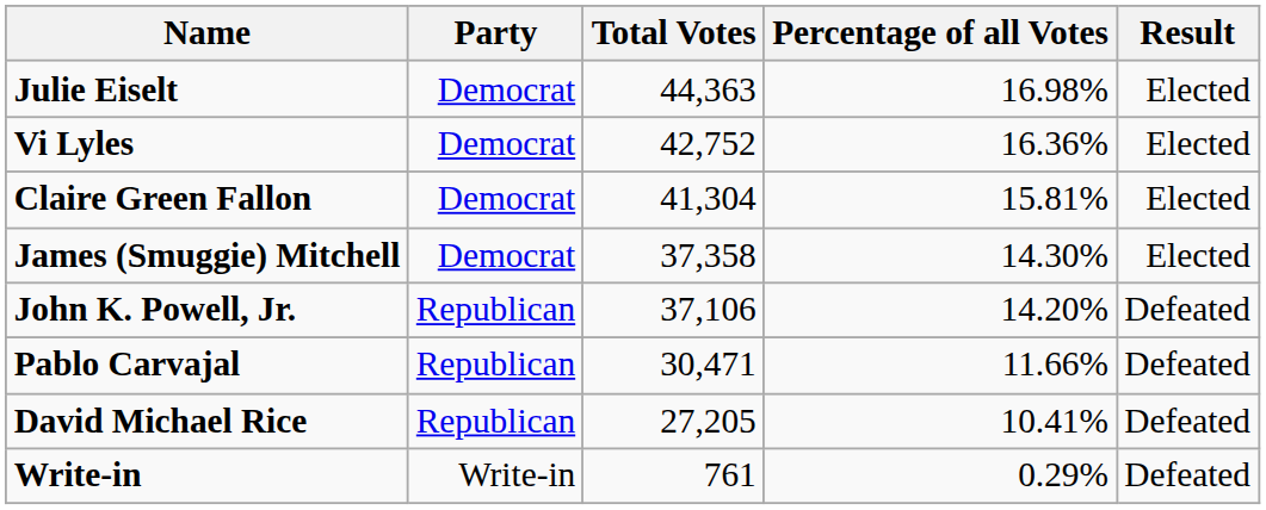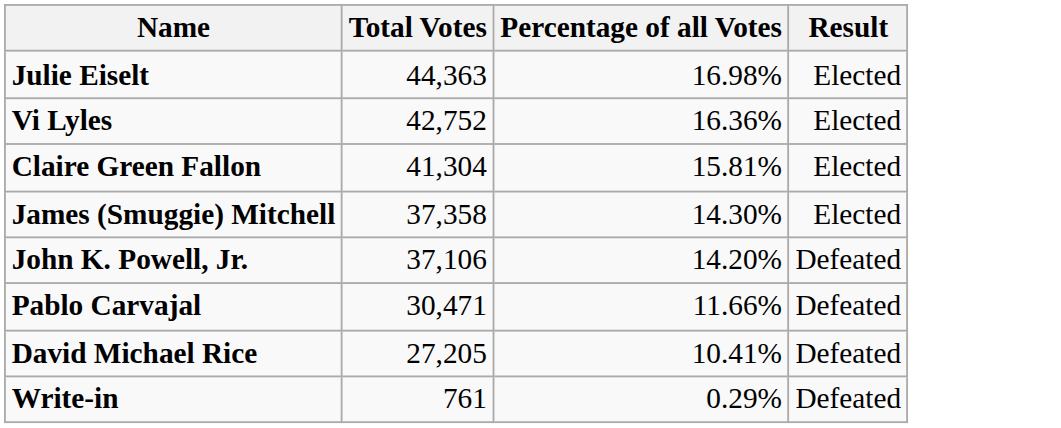- column: Party | Democrat | Democrat | Democrat | Democrat | Republican | Republican | Republican | Write-in
